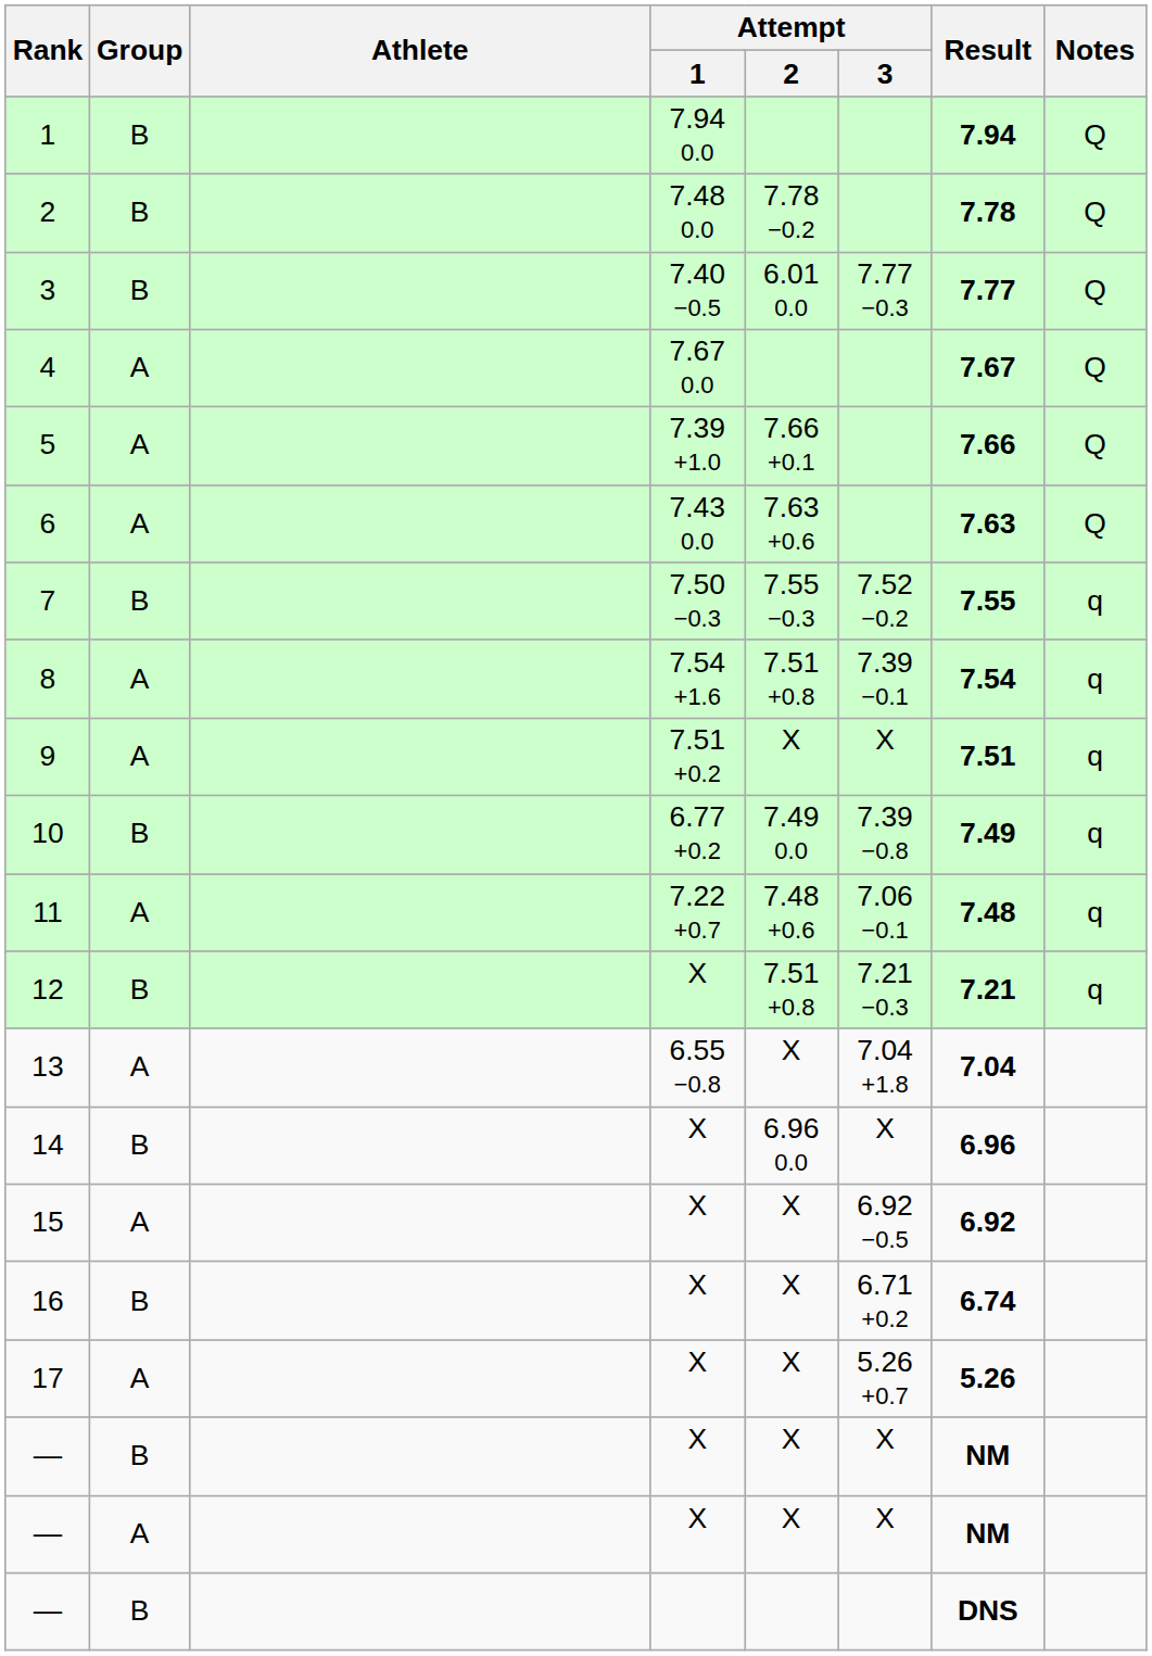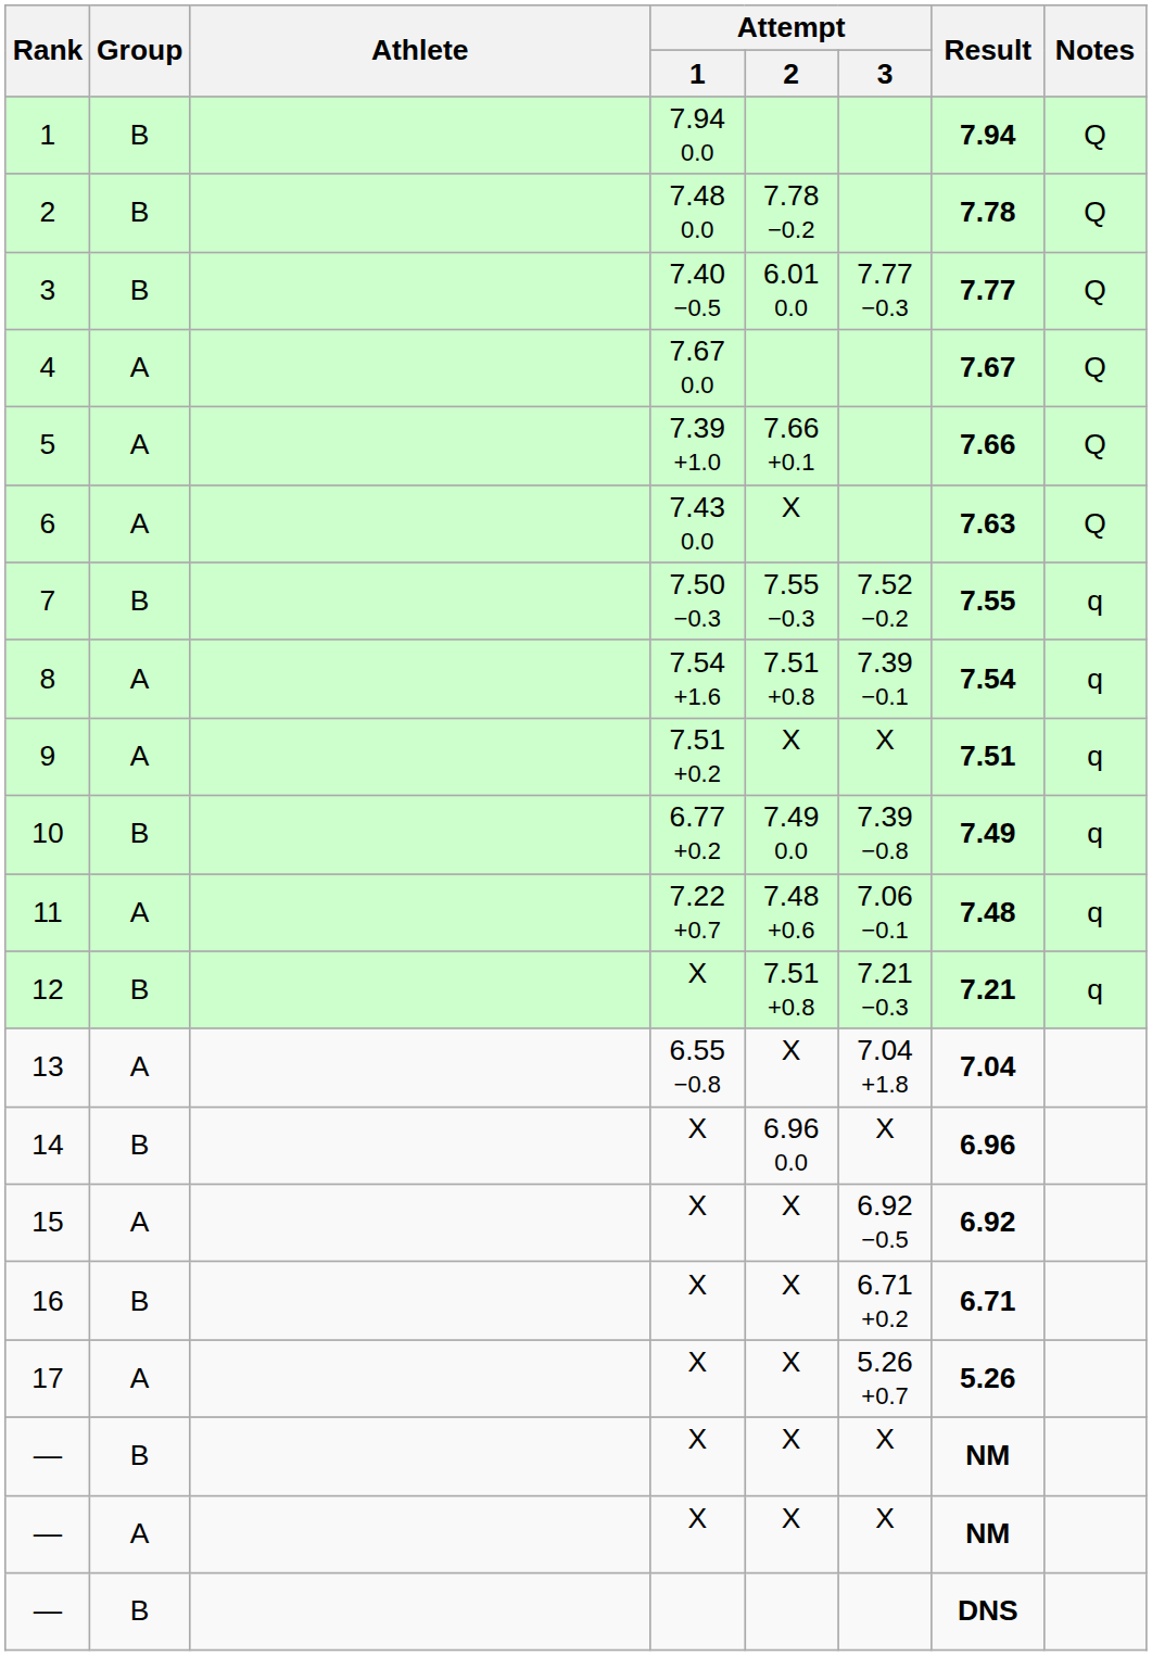6 | Attempt / 2: 7.63 +0.6 -> X
16 | Result: 6.74 -> 6.71
